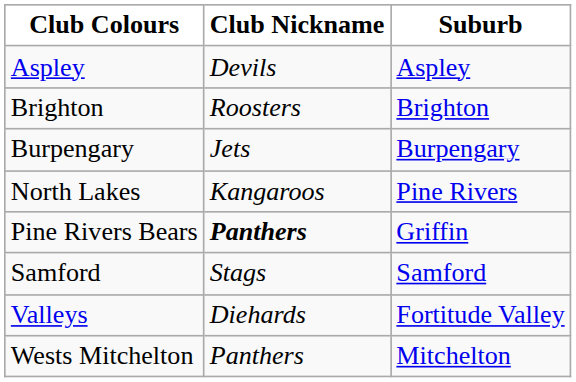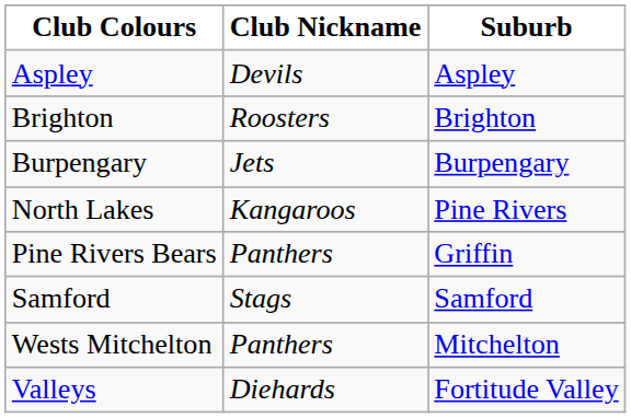Pine Rivers Bears | Club Nickname: bold -> normal
rows swapped: Wests Mitchelton <-> Valleys
